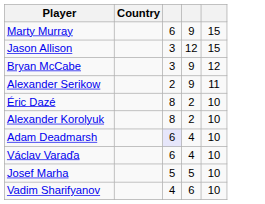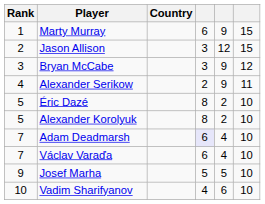+ column: Rank | 1 | 2 | 3 | 4 | 5 | 5 | 7 | 7 | 9 | 10
